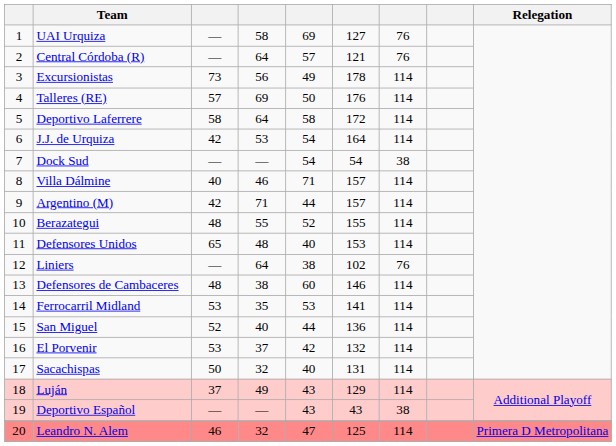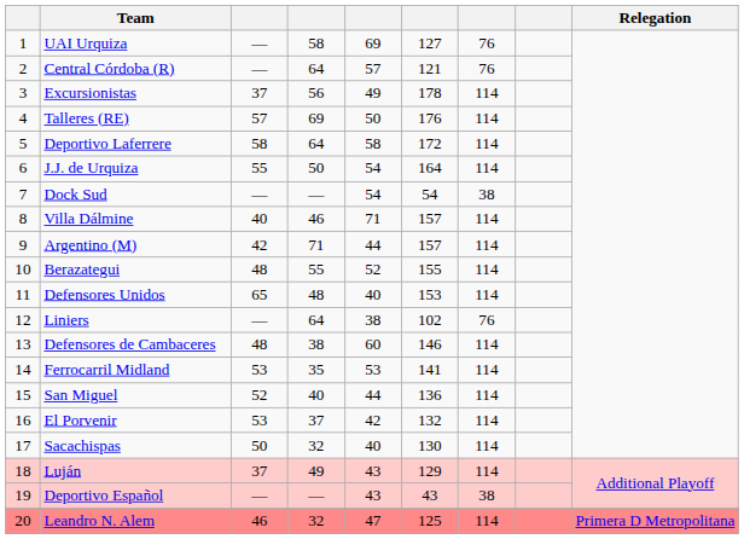Excursionistas | column 3: 73 -> 37
J.J. de Urquiza | column 3: 42 -> 55
J.J. de Urquiza | column 4: 53 -> 50
Sacachispas | column 6: 131 -> 130
